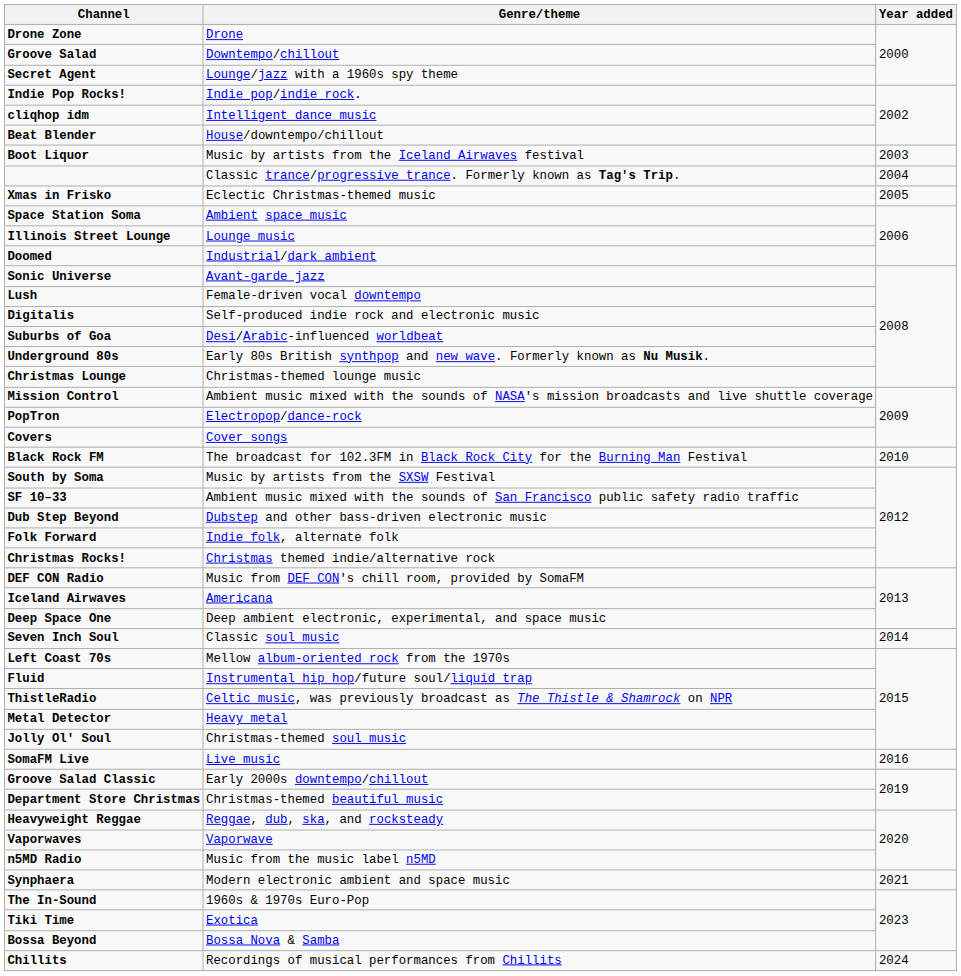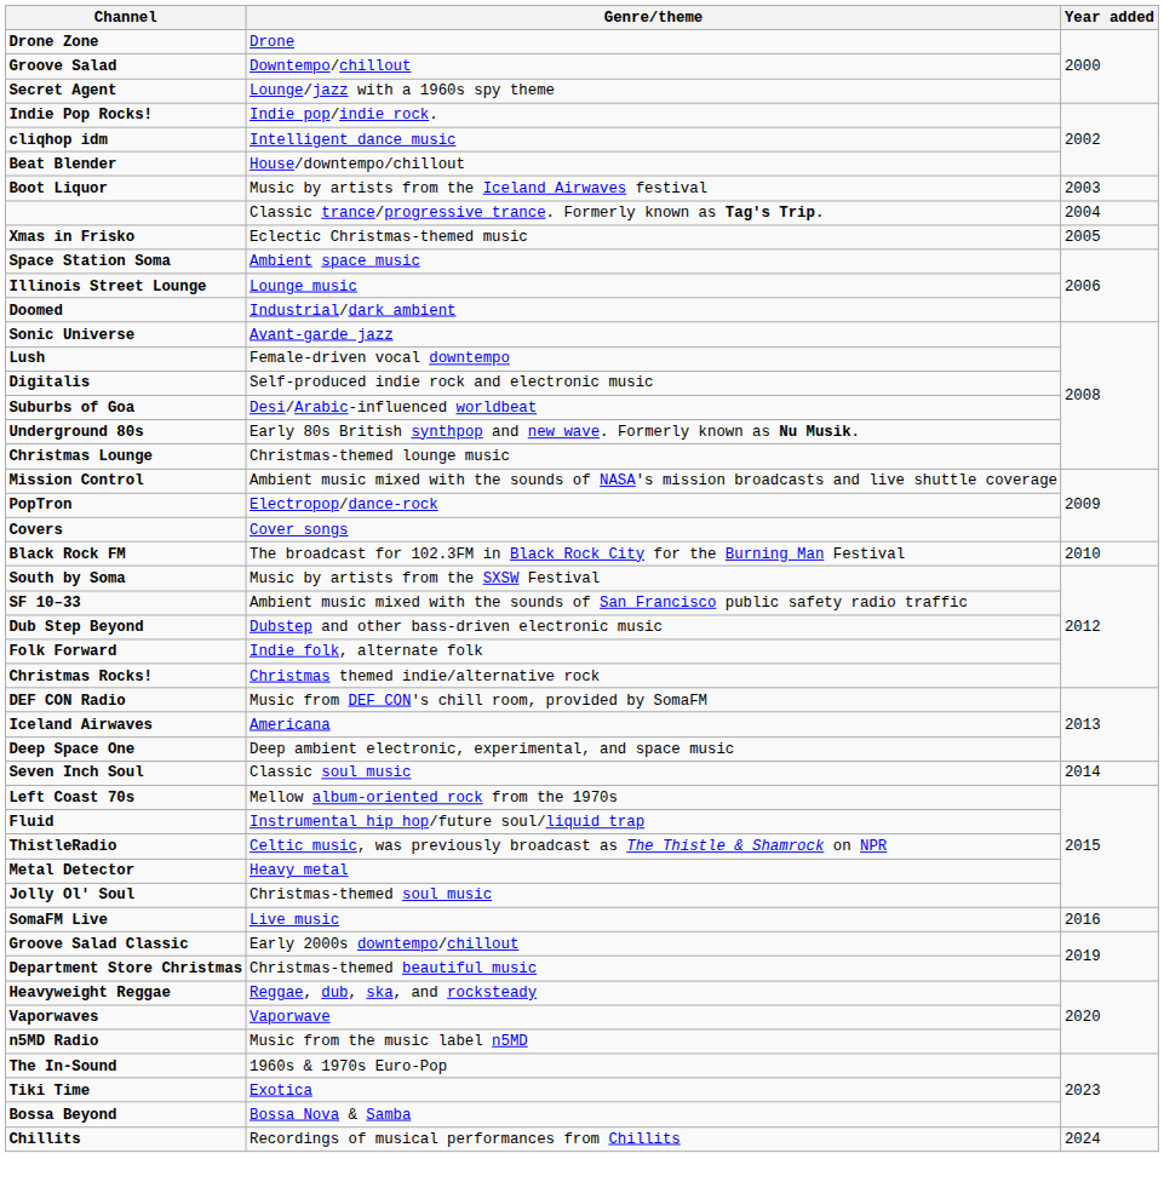- row: Synphaera | Modern electronic ambient and space music | 2021
